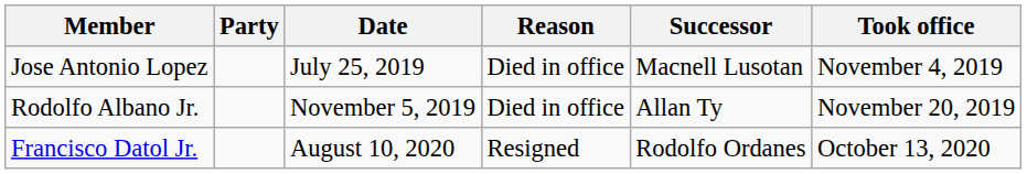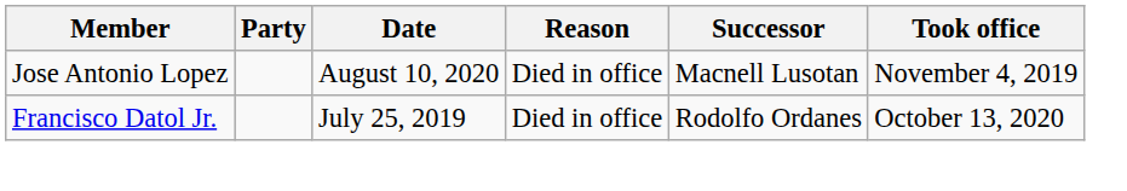Jose Antonio Lopez | Date: July 25, 2019 -> August 10, 2020
- row: Rodolfo Albano Jr. | November 5, 2019 | Died in office | Allan Ty | November 20, 2019
Francisco Datol Jr. | Date: August 10, 2020 -> July 25, 2019
Francisco Datol Jr. | Reason: Resigned -> Died in office
